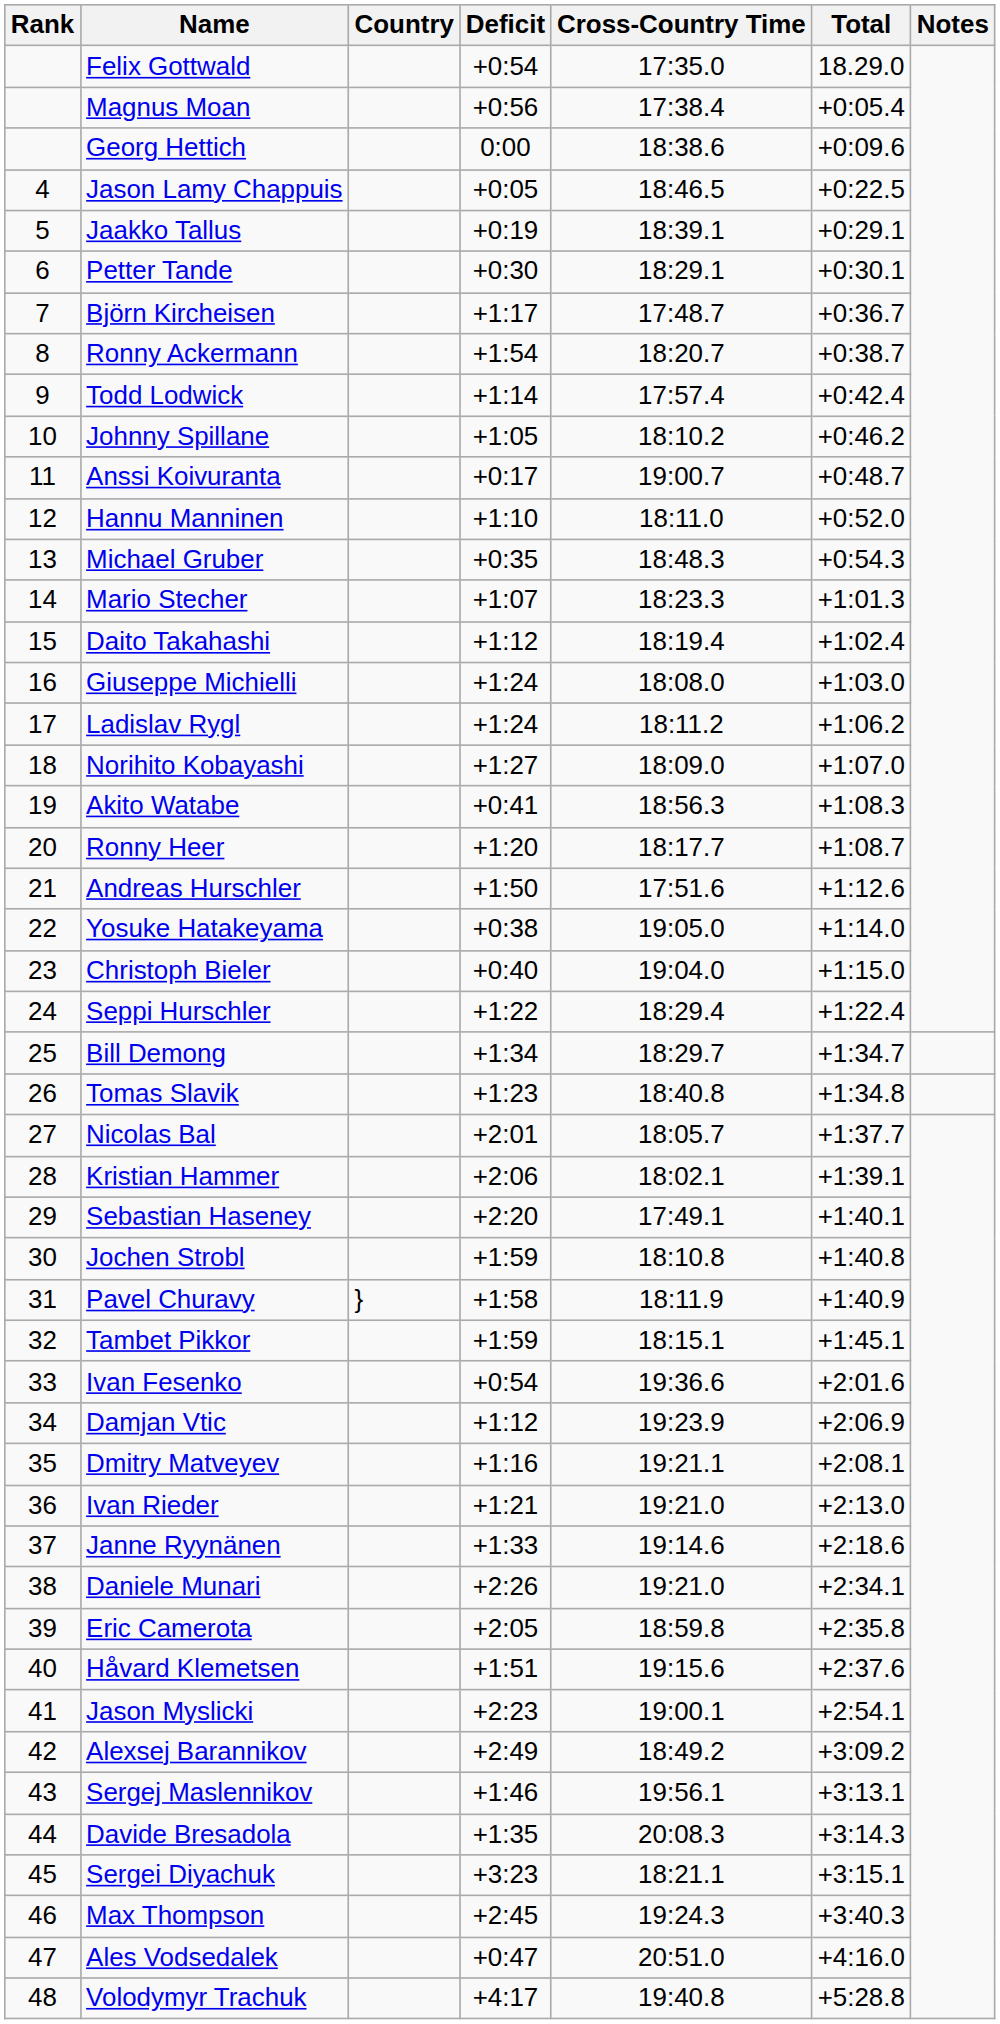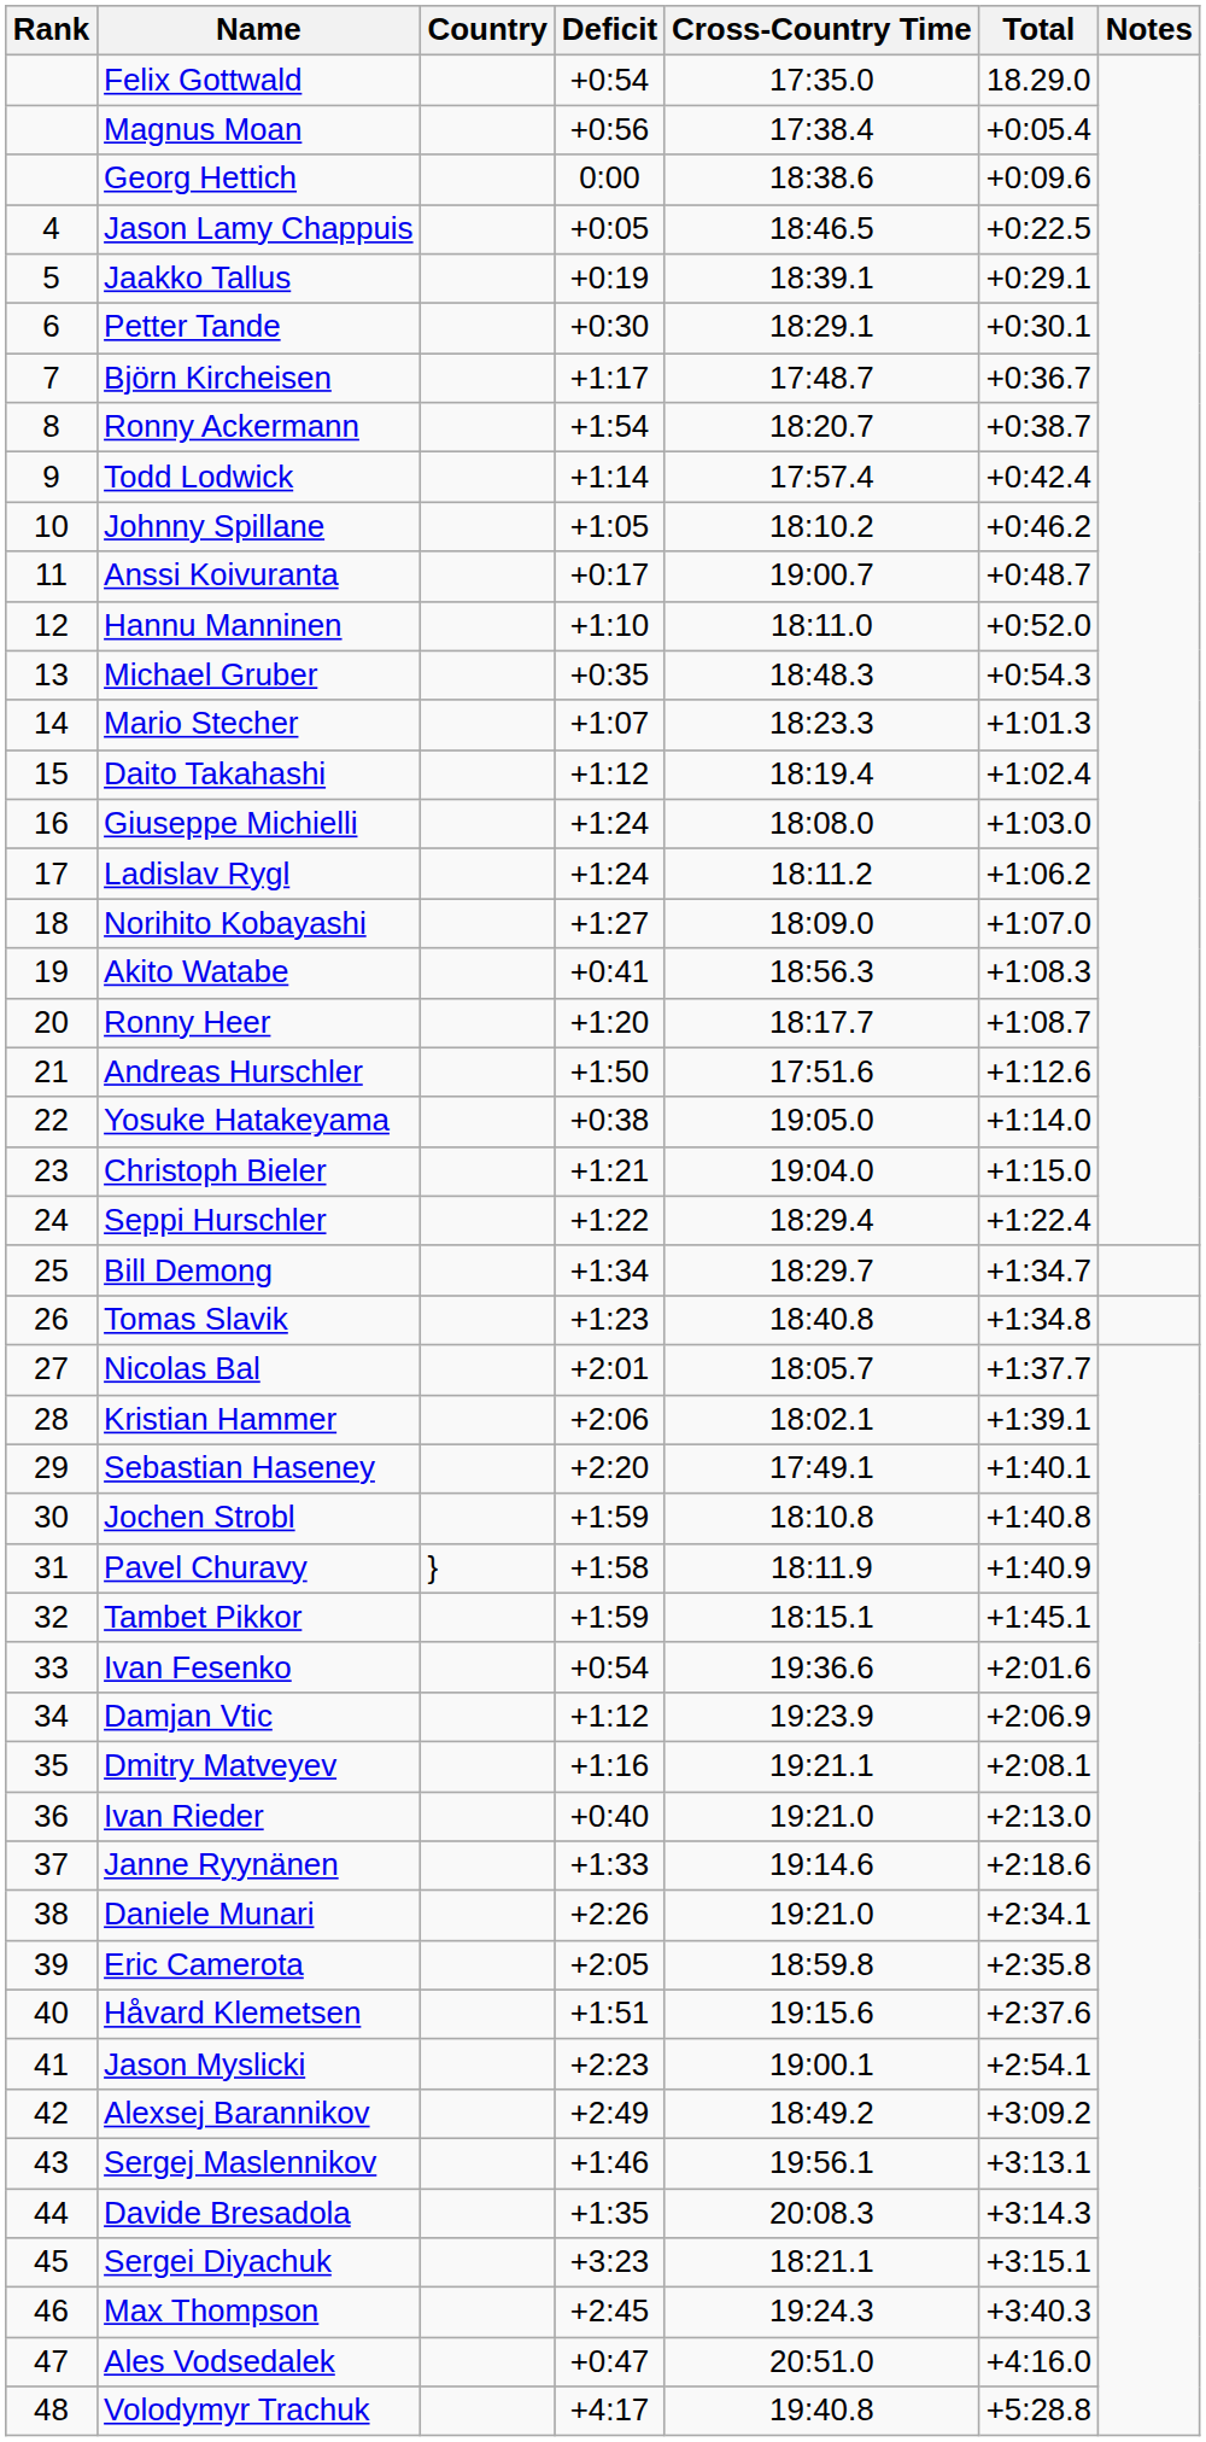Christoph Bieler | Deficit: +0:40 -> +1:21
Ivan Rieder | Deficit: +1:21 -> +0:40
